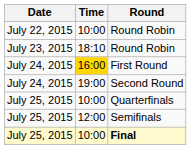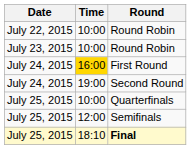July 23, 2015 / Round Robin | Time: 18:10 -> 10:00
Final | Time: 10:00 -> 18:10
